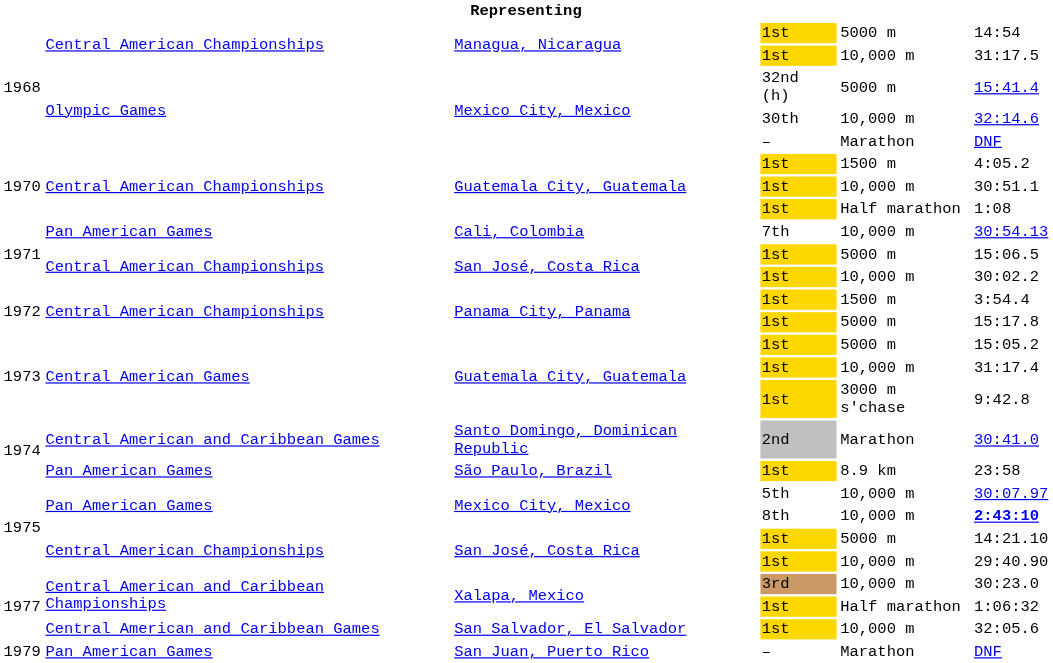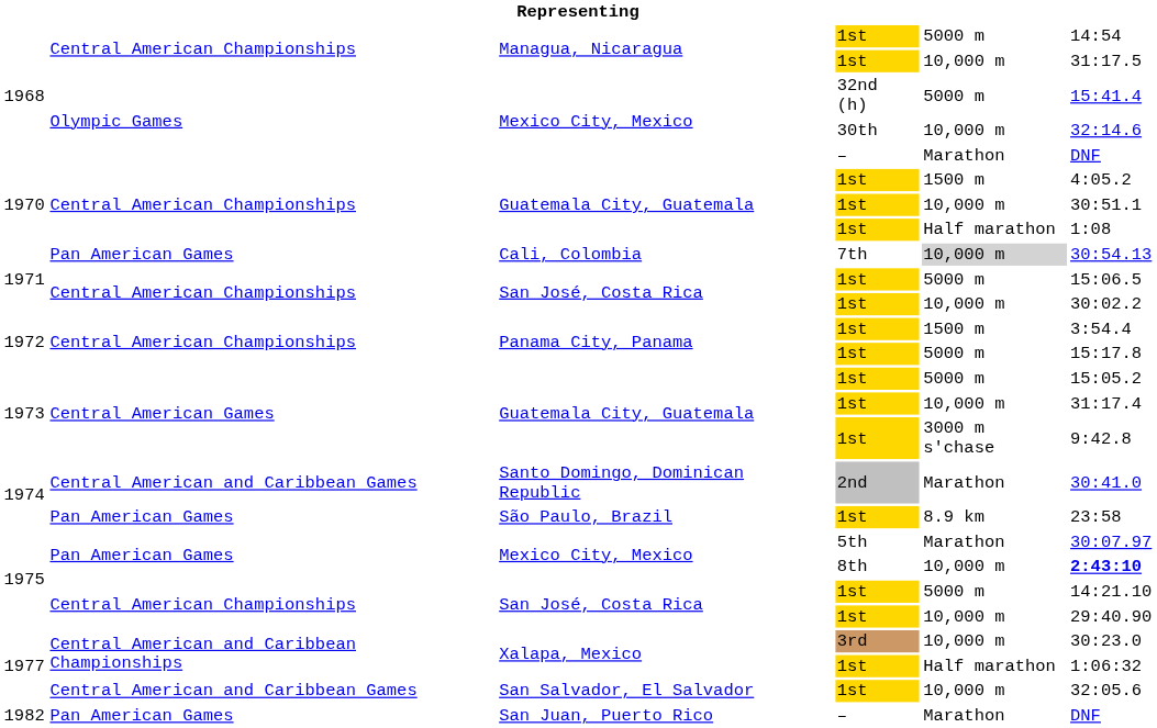Cali, Colombia | column 5: no background -> lightgrey background
Mexico City, Mexico / 5th | column 5: 10,000 m -> Marathon
San Juan, Puerto Rico | column 1: 1979 -> 1982
